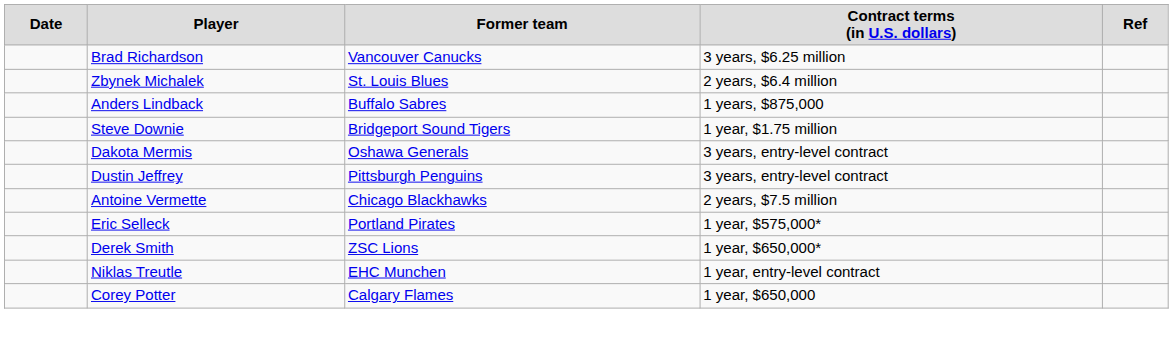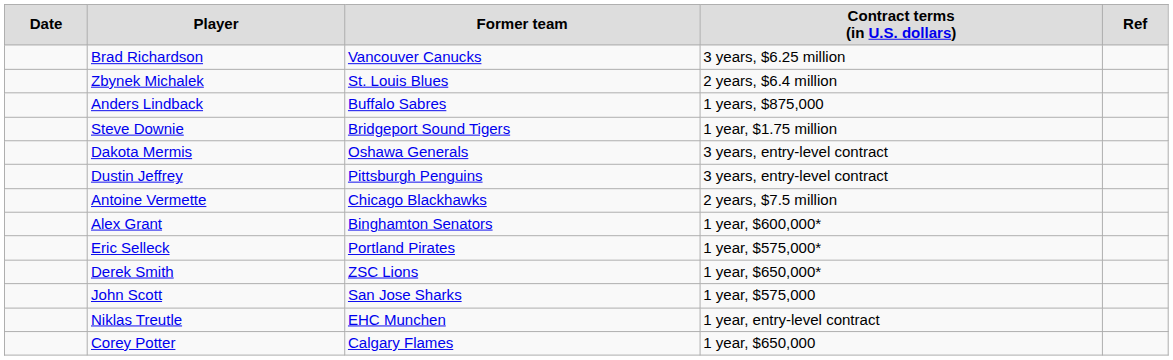+ row: Alex Grant | Binghamton Senators | 1 year, $600,000*
+ row: John Scott | San Jose Sharks | 1 year, $575,000
